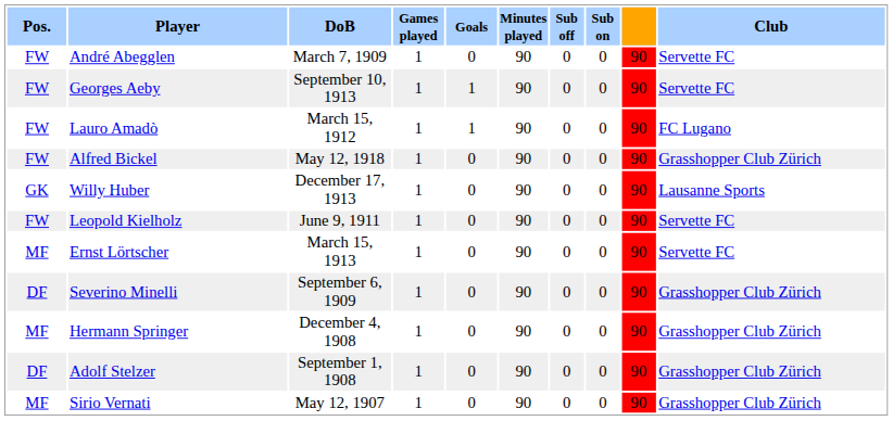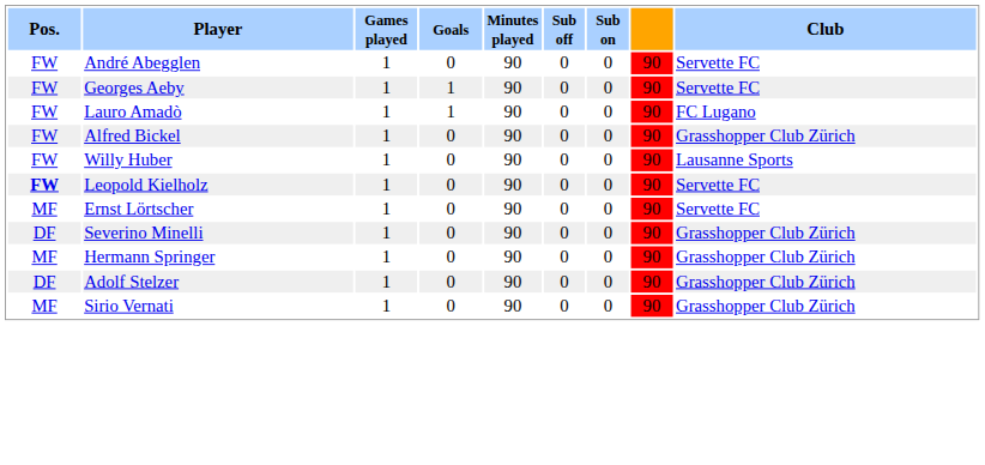- column: DoB | March 7, 1909 | September 10, 1913 | March 15, 1912 | May 12, 1918 | December 17, 1913 | June 9, 1911 | March 15, 1913 | September 6, 1909 | December 4, 1908 | September 1, 1908 | May 12, 1907
Willy Huber | Pos.: GK -> FW
Leopold Kielholz | Pos.: normal -> bold
